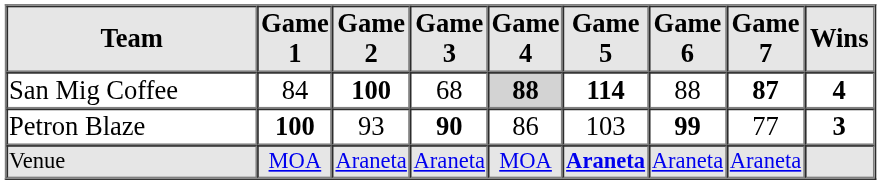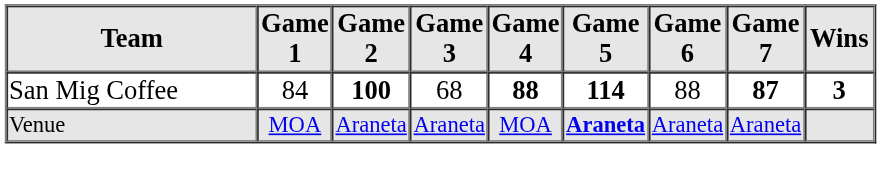San Mig Coffee | Game 4: lightgrey background -> no background
San Mig Coffee | Wins: 4 -> 3
- row: Petron Blaze | 100 | 93 | 90 | 86 | 103 | 99 | 77 | 3
